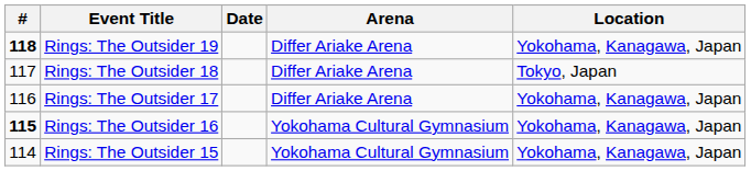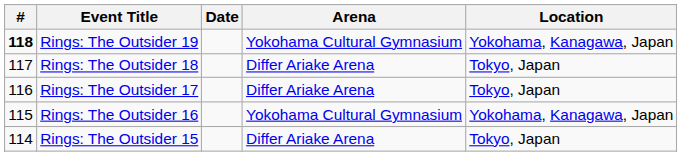Rings: The Outsider 19 | Arena: Differ Ariake Arena -> Yokohama Cultural Gymnasium
Rings: The Outsider 17 | Location: Yokohama, Kanagawa, Japan -> Tokyo, Japan
Rings: The Outsider 16 | #: bold -> normal
Rings: The Outsider 15 | Arena: Yokohama Cultural Gymnasium -> Differ Ariake Arena
Rings: The Outsider 15 | Location: Yokohama, Kanagawa, Japan -> Tokyo, Japan
